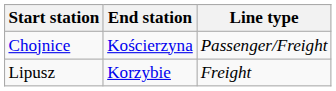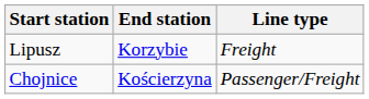rows swapped: Lipusz <-> Chojnice
